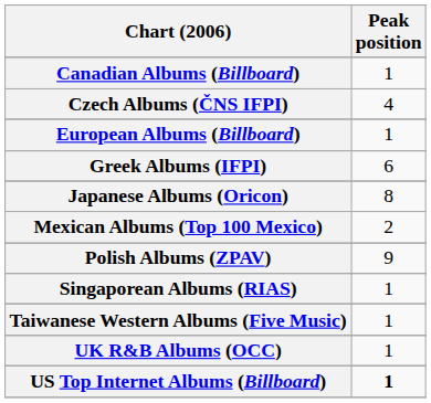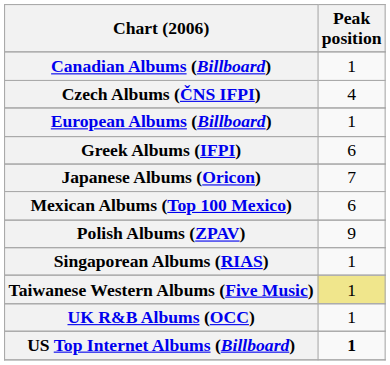Japanese Albums (Oricon) | Peak position: 8 -> 7
Mexican Albums (Top 100 Mexico) | Peak position: 2 -> 6
Taiwanese Western Albums (Five Music) | Peak position: no background -> khaki background
